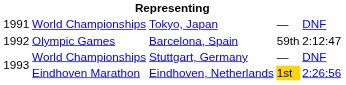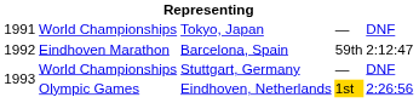Barcelona, Spain | column 2: Olympic Games -> Eindhoven Marathon
Eindhoven, Netherlands | column 2: Eindhoven Marathon -> Olympic Games
